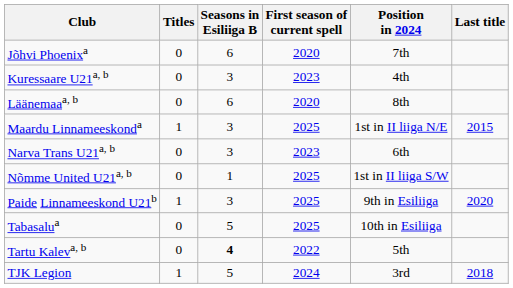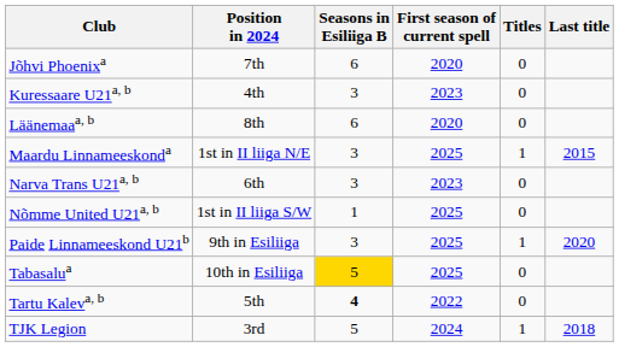columns swapped: Position in 2024 <-> Titles
Tabasalua | Seasons in Esiliiga B: no background -> gold background
